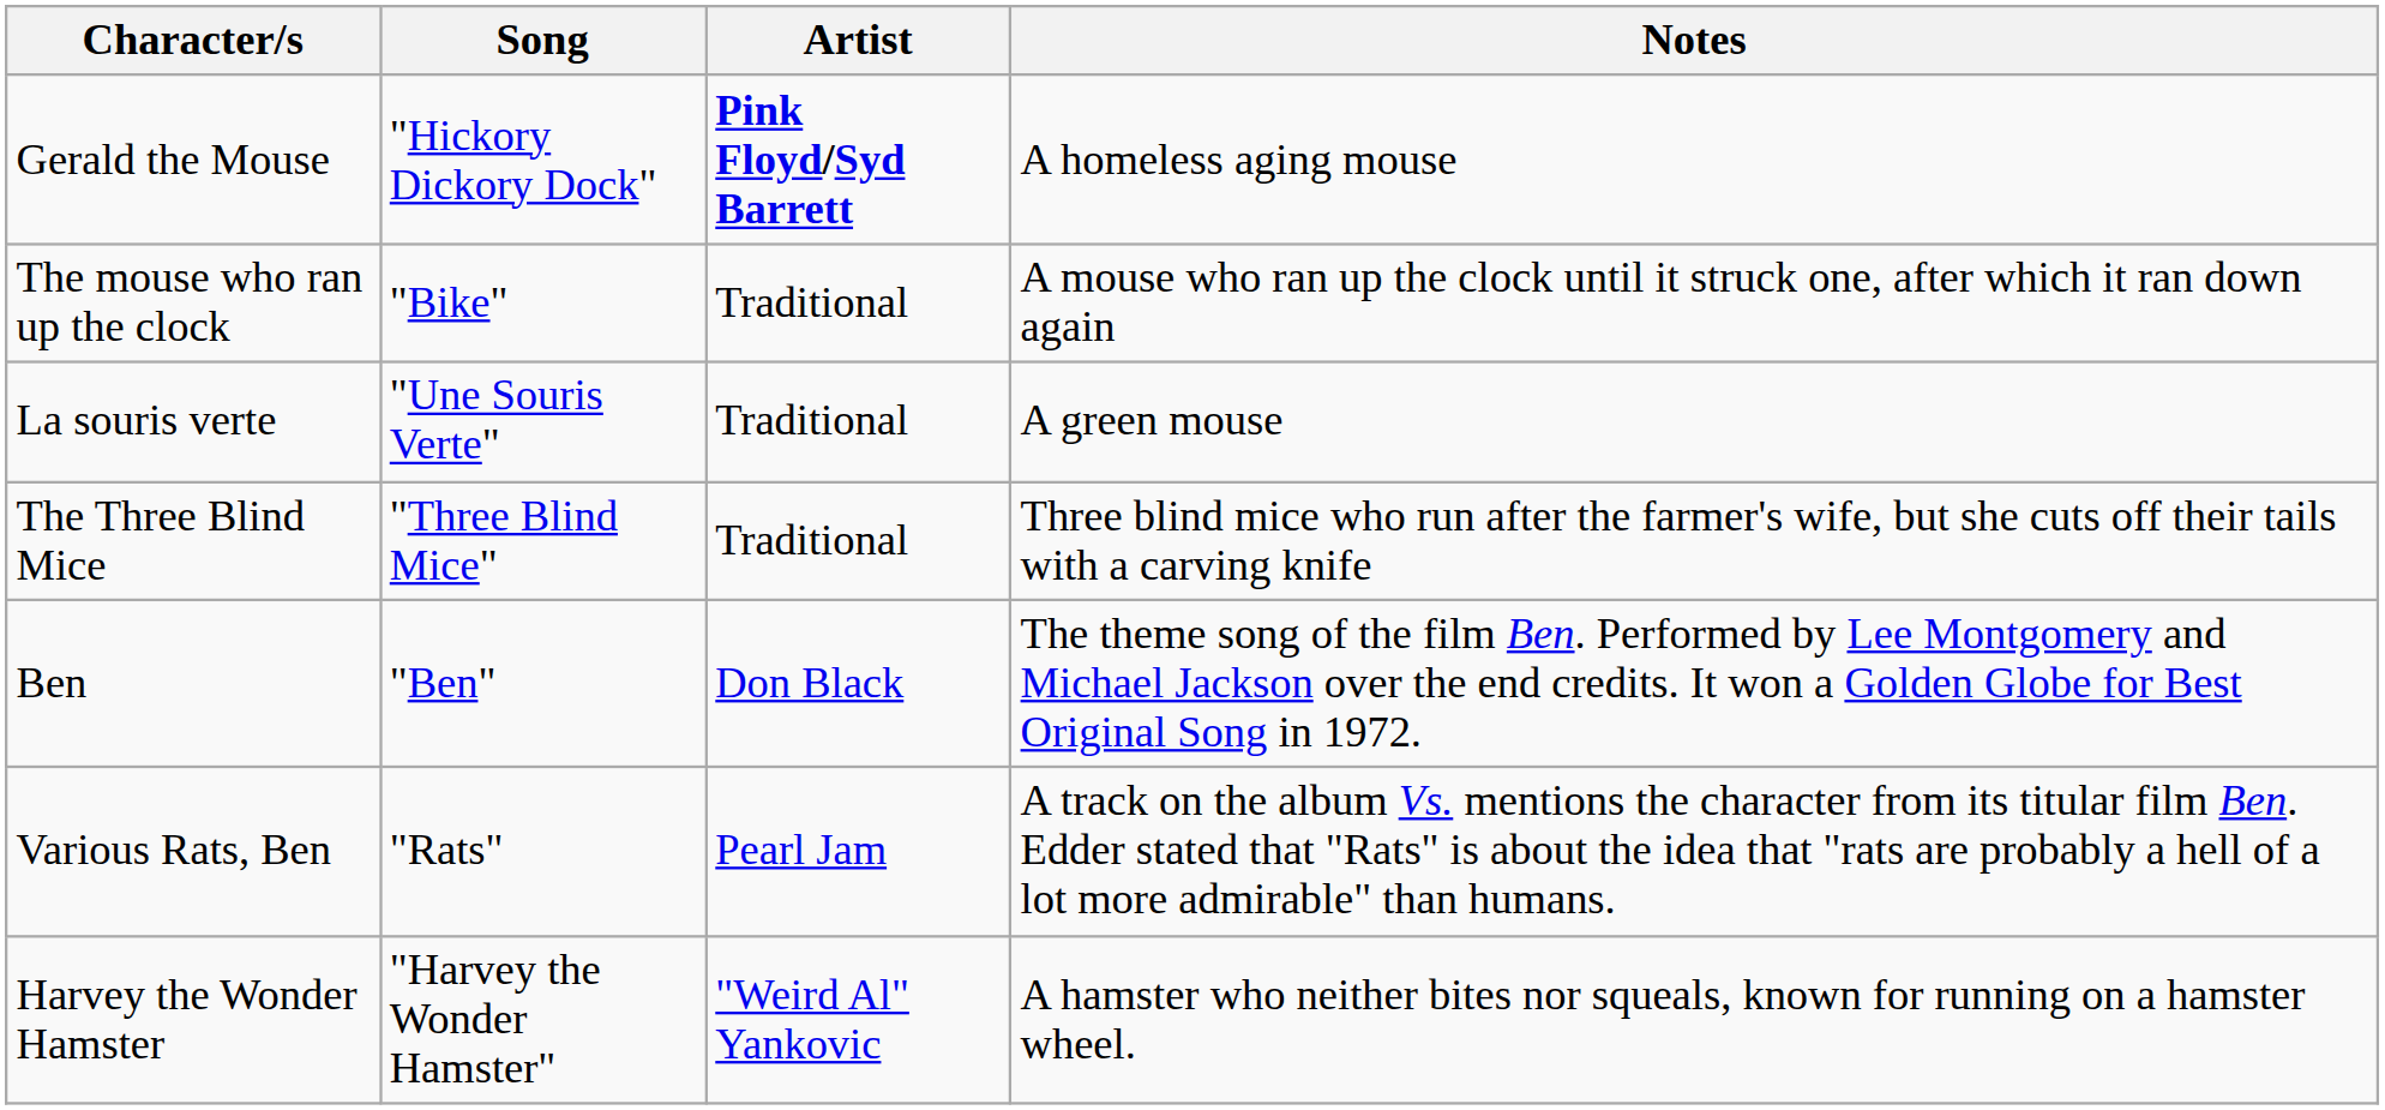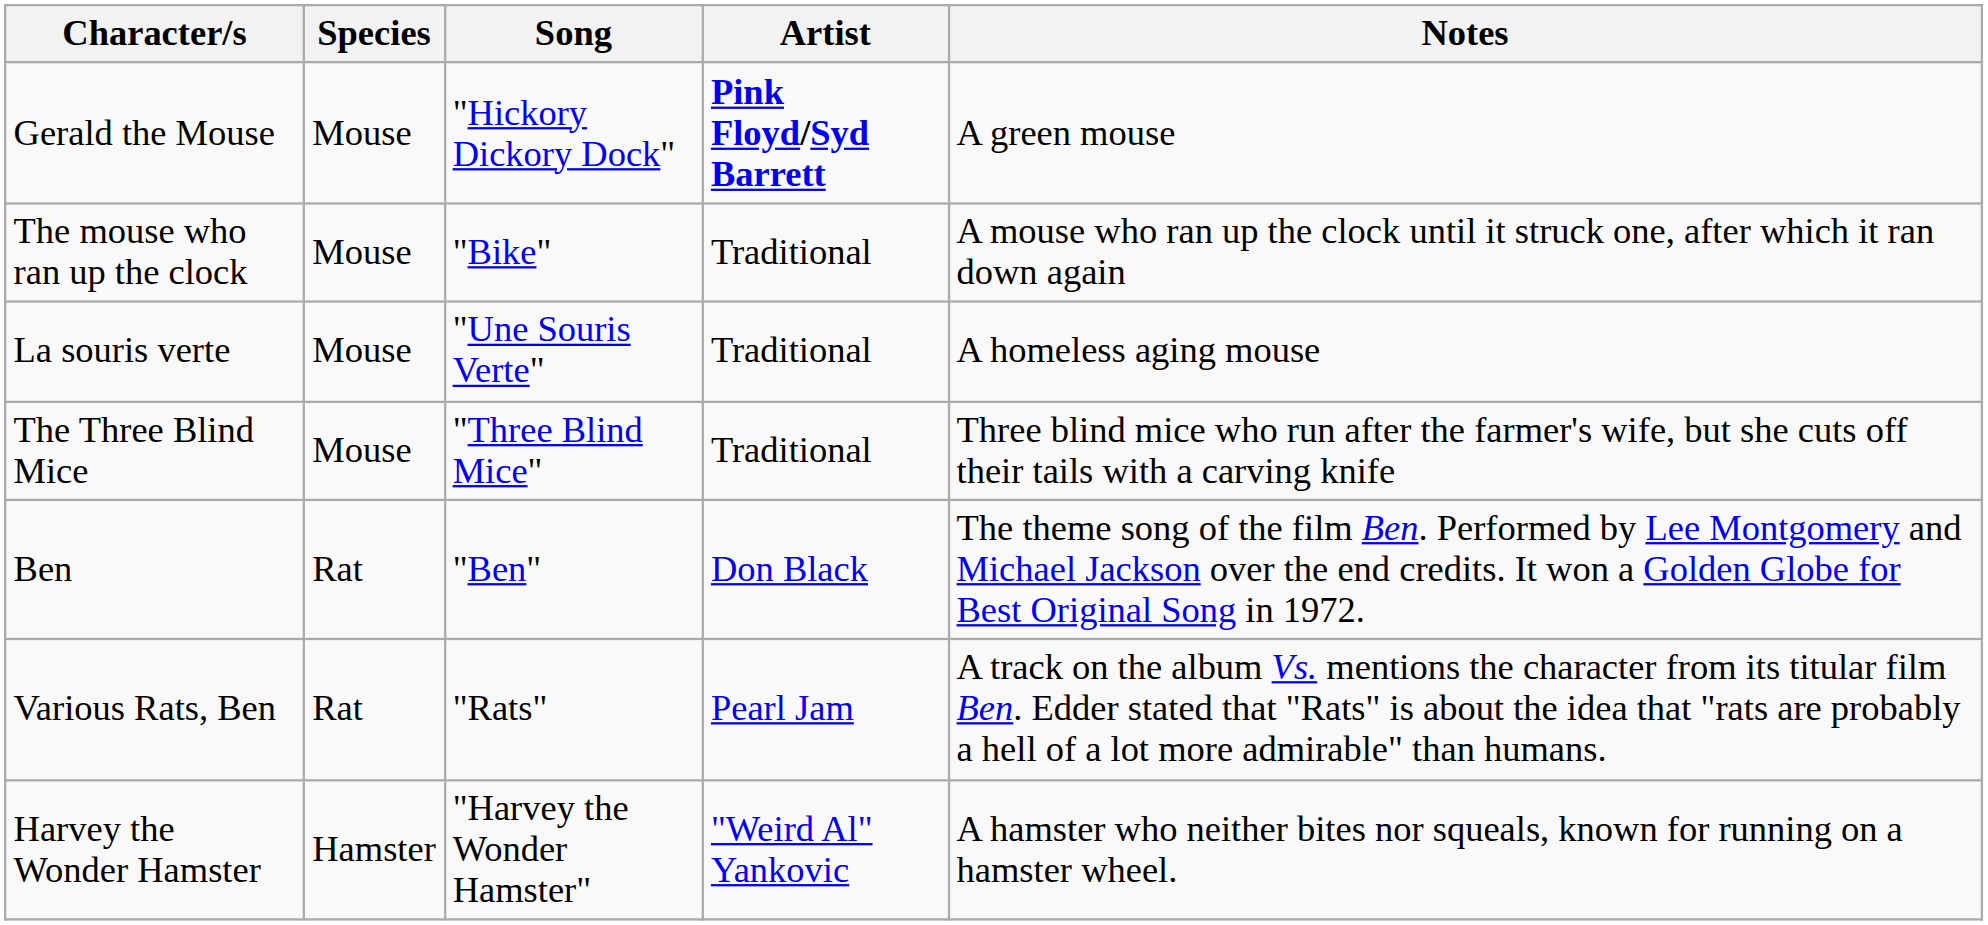+ column: Species | Mouse | Mouse | Mouse | Mouse | Rat | Rat | Hamster
Gerald the Mouse | Notes: A homeless aging mouse -> A green mouse
La souris verte | Notes: A green mouse -> A homeless aging mouse
